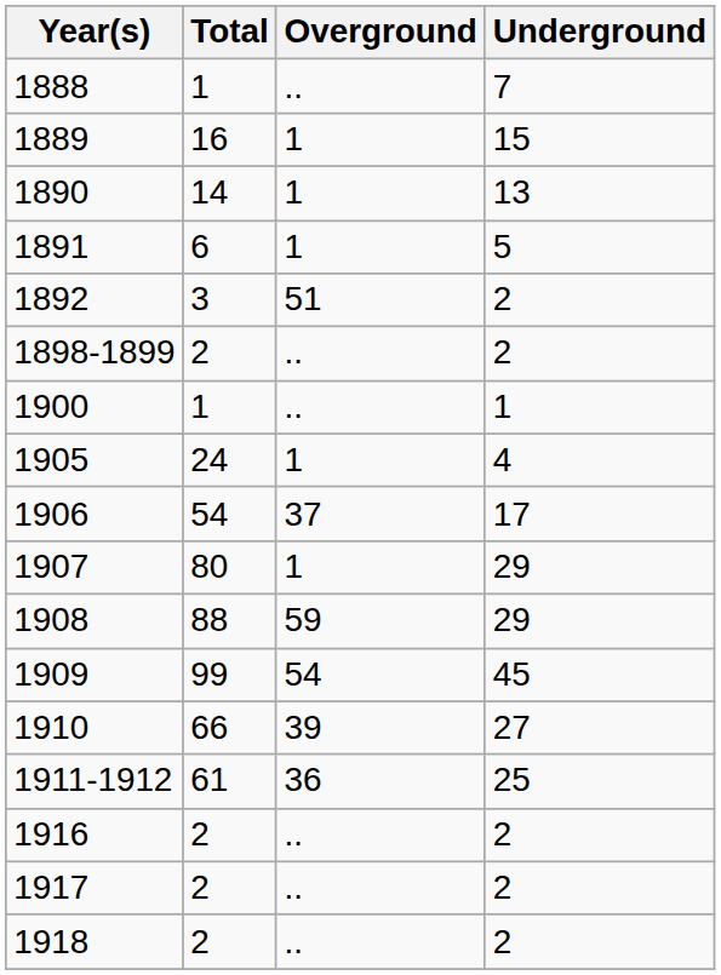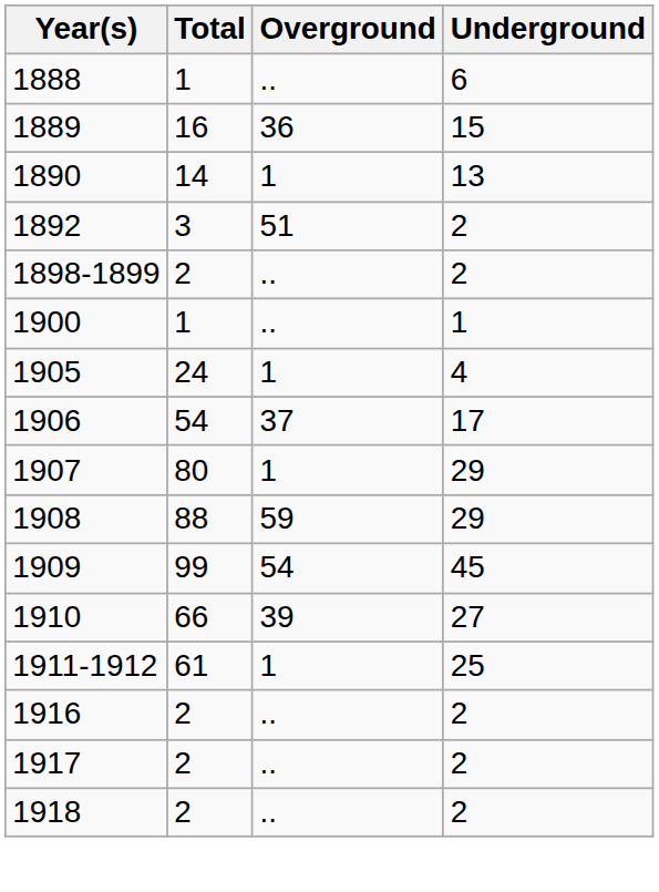1888 | Underground: 7 -> 6
1889 | Overground: 1 -> 36
- row: 1891 | 6 | 1 | 5
1911-1912 | Overground: 36 -> 1
